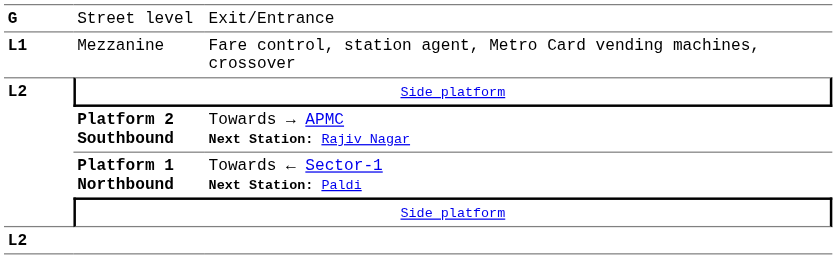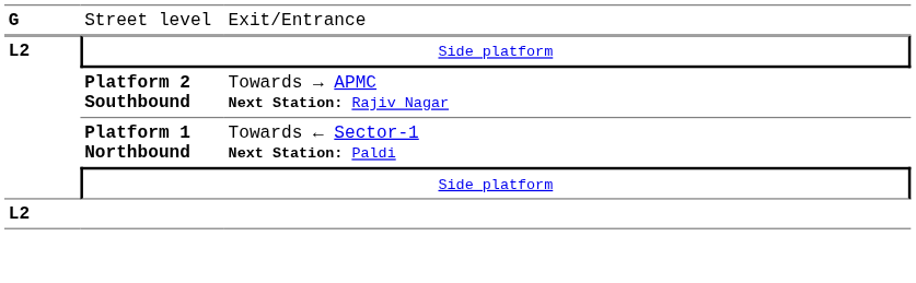- row: L1 | Mezzanine | Fare control, station agent, Metro Card vending machines, crossover
